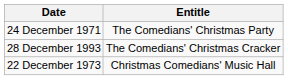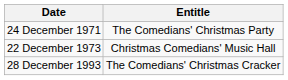rows swapped: 22 December 1973 <-> 28 December 1993
